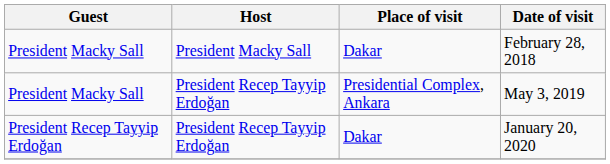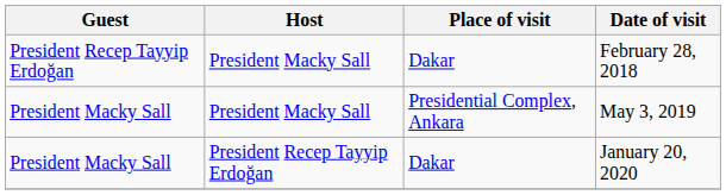February 28, 2018 | Guest: President Macky Sall -> President Recep Tayyip Erdoğan
May 3, 2019 | Host: President Recep Tayyip Erdoğan -> President Macky Sall
January 20, 2020 | Guest: President Recep Tayyip Erdoğan -> President Macky Sall
